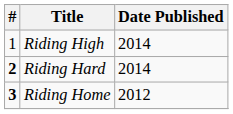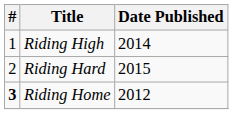Riding Hard | #: bold -> normal
Riding Hard | Date Published: 2014 -> 2015
